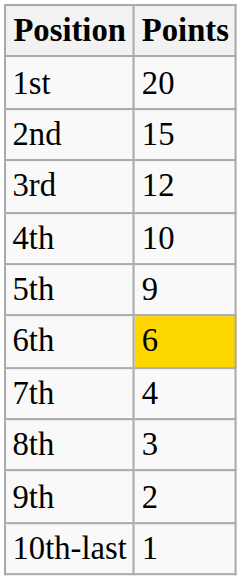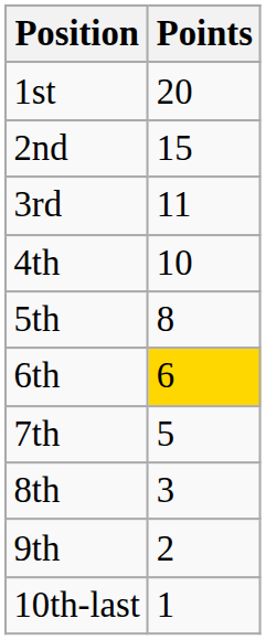3rd | Points: 12 -> 11
5th | Points: 9 -> 8
7th | Points: 4 -> 5
